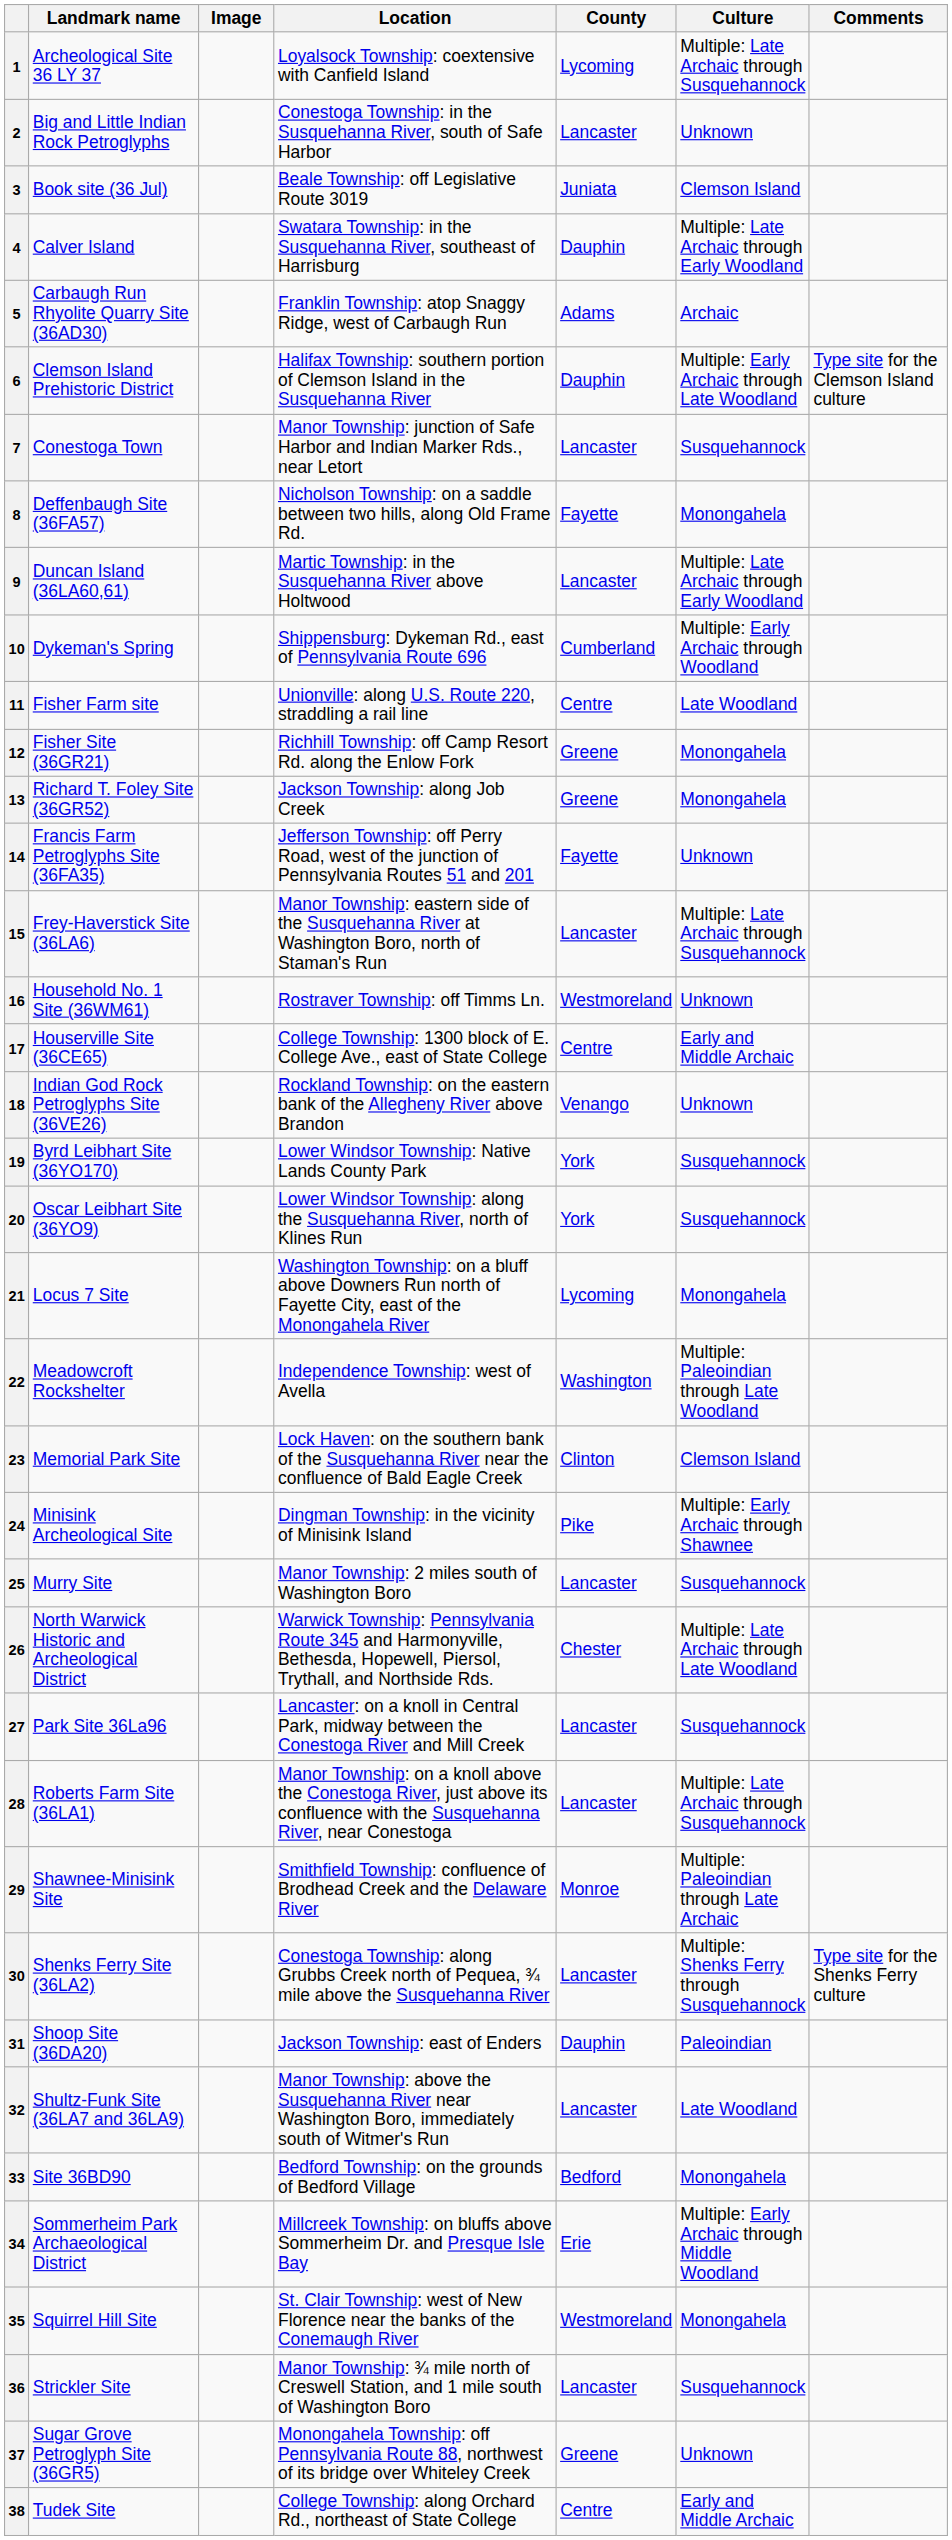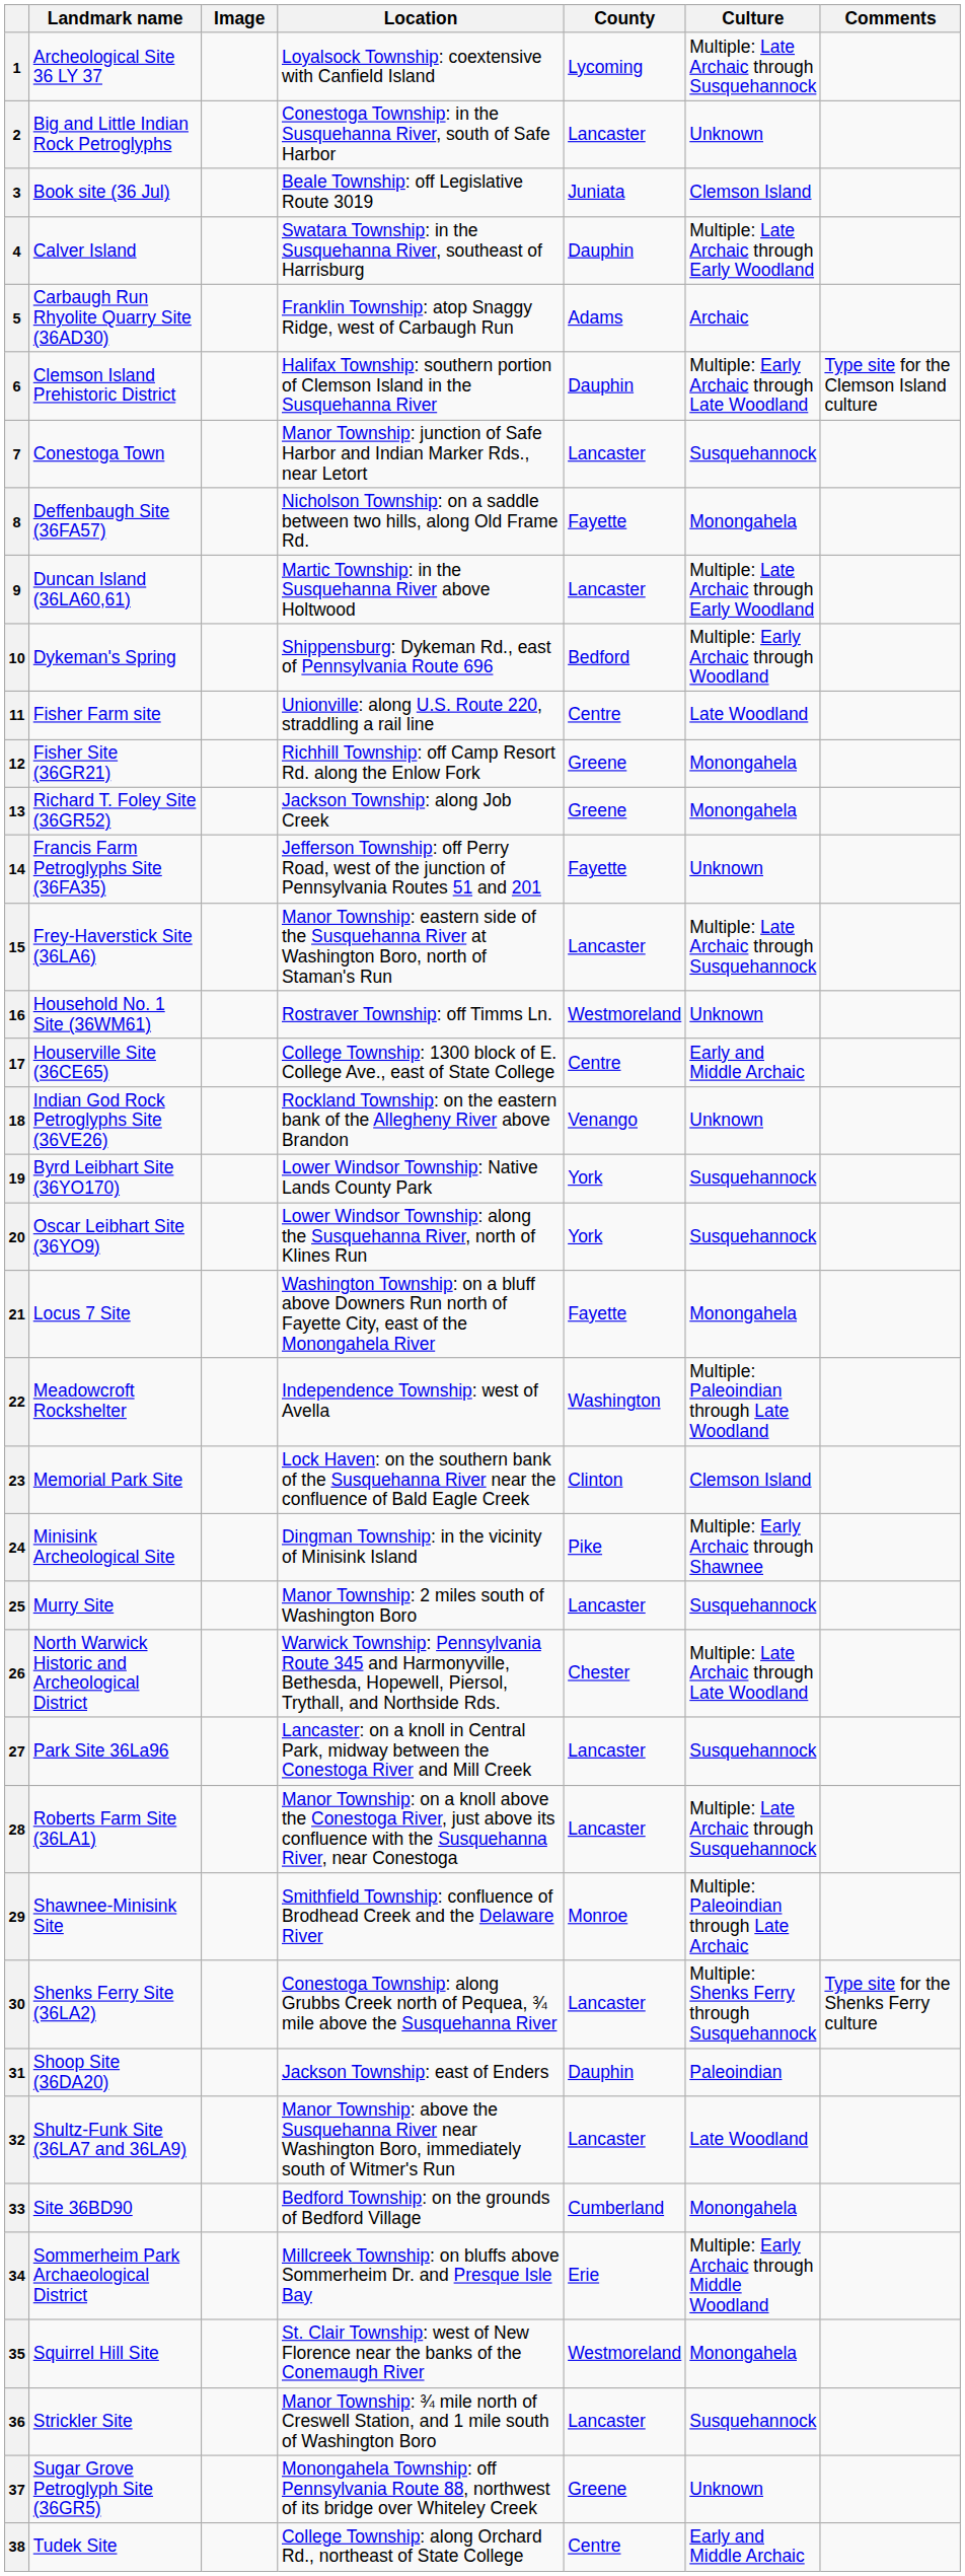10 | County: Cumberland -> Bedford
21 | County: Lycoming -> Fayette
33 | County: Bedford -> Cumberland
